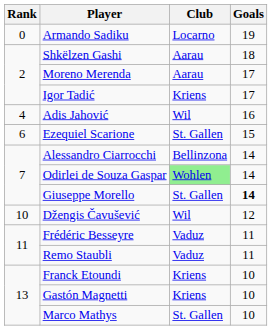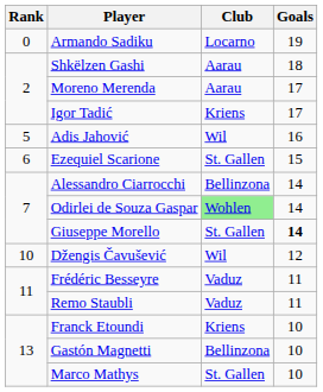Adis Jahović | Rank: 4 -> 5
Gastón Magnetti | Club: Kriens -> Bellinzona
